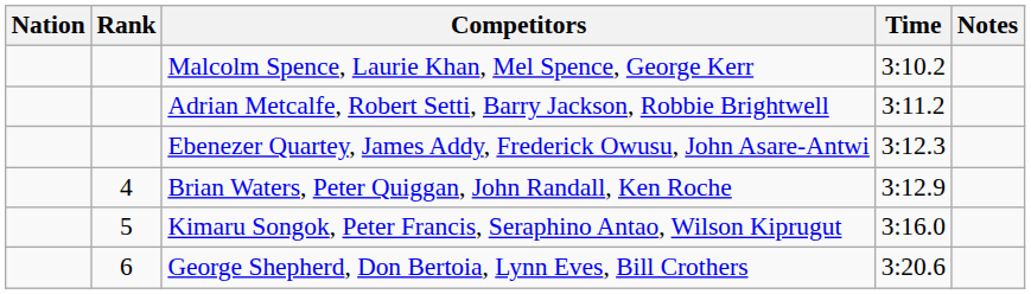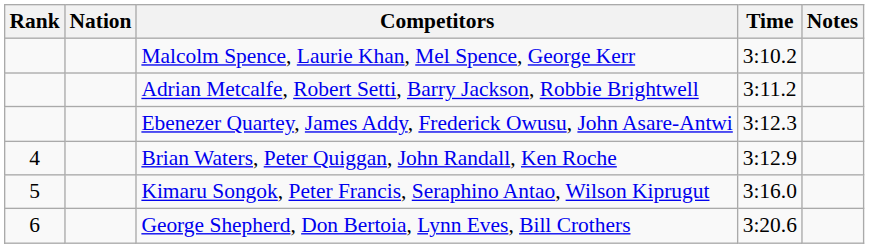columns swapped: Rank <-> Nation
